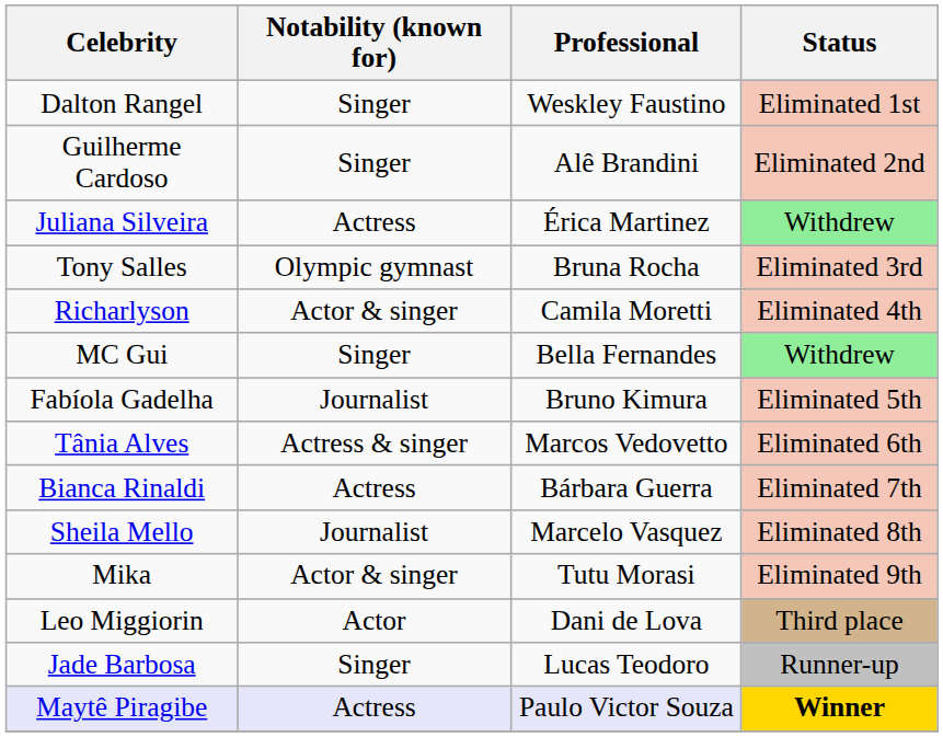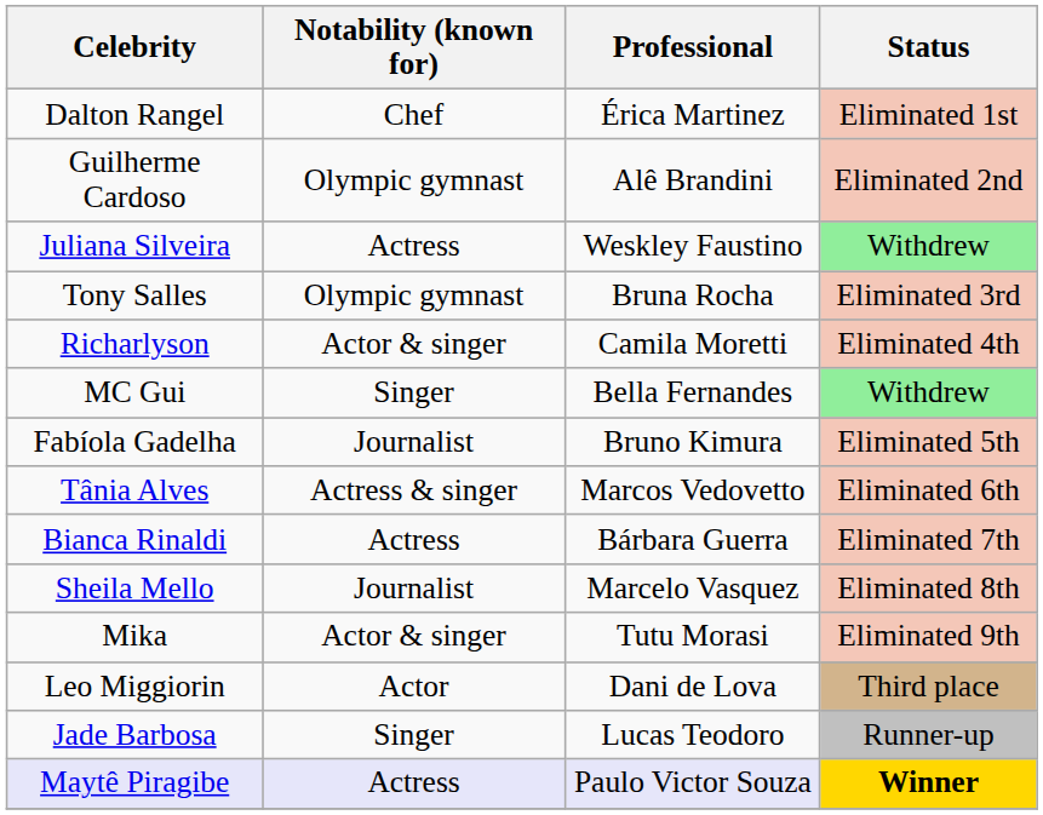Dalton Rangel | Notability (known for): Singer -> Chef
Dalton Rangel | Professional: Weskley Faustino -> Érica Martinez
Guilherme Cardoso | Notability (known for): Singer -> Olympic gymnast
Juliana Silveira | Professional: Érica Martinez -> Weskley Faustino
